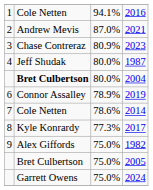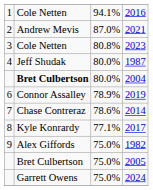2023 | column 2: Chase Contreraz -> Cole Netten
2023 | column 3: 80.9% -> 80.8%
2014 | column 2: Cole Netten -> Chase Contreraz
2017 | column 3: 77.3% -> 77.1%
